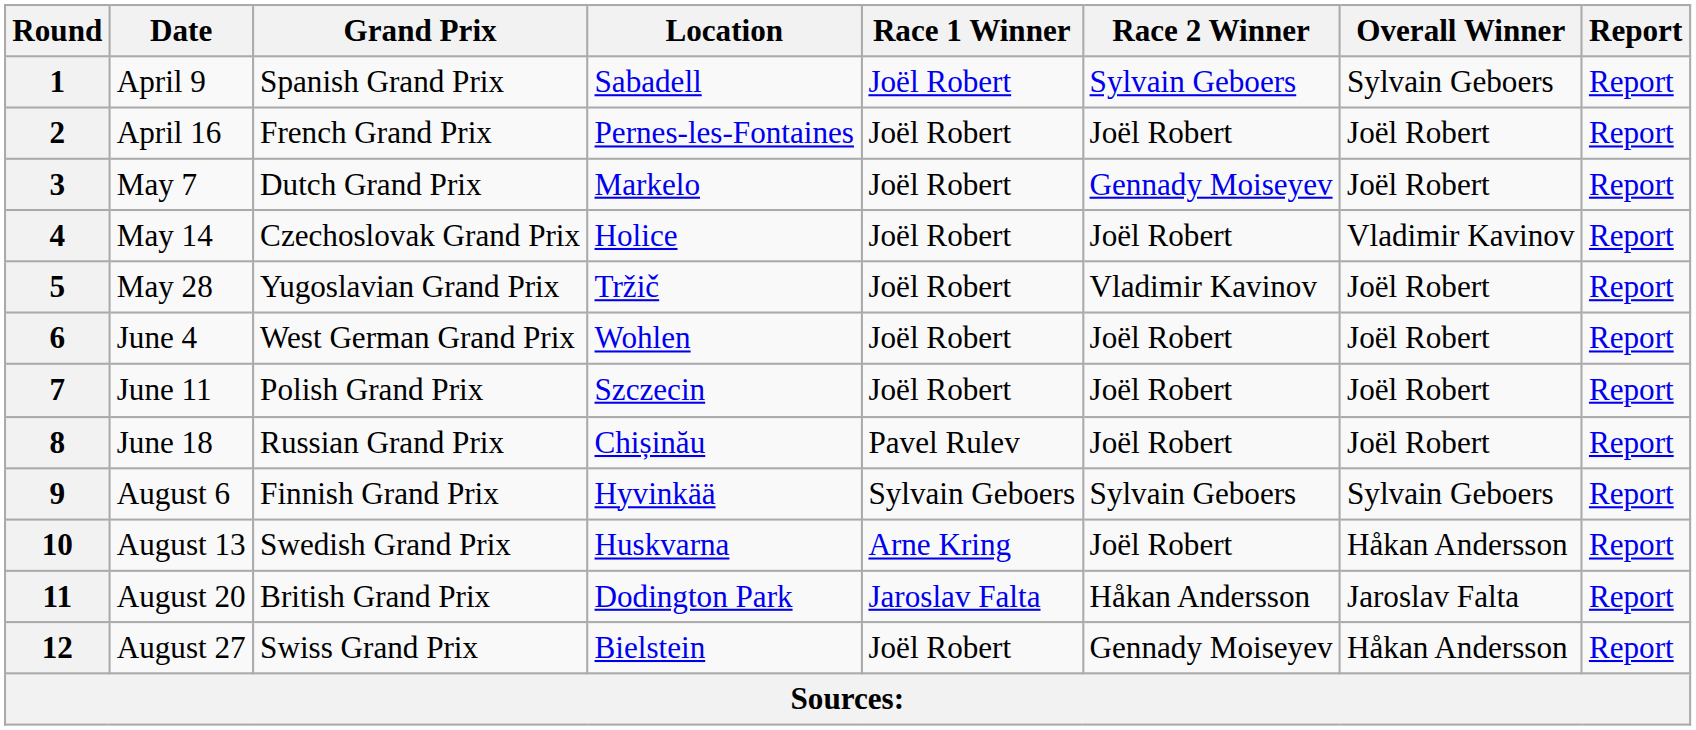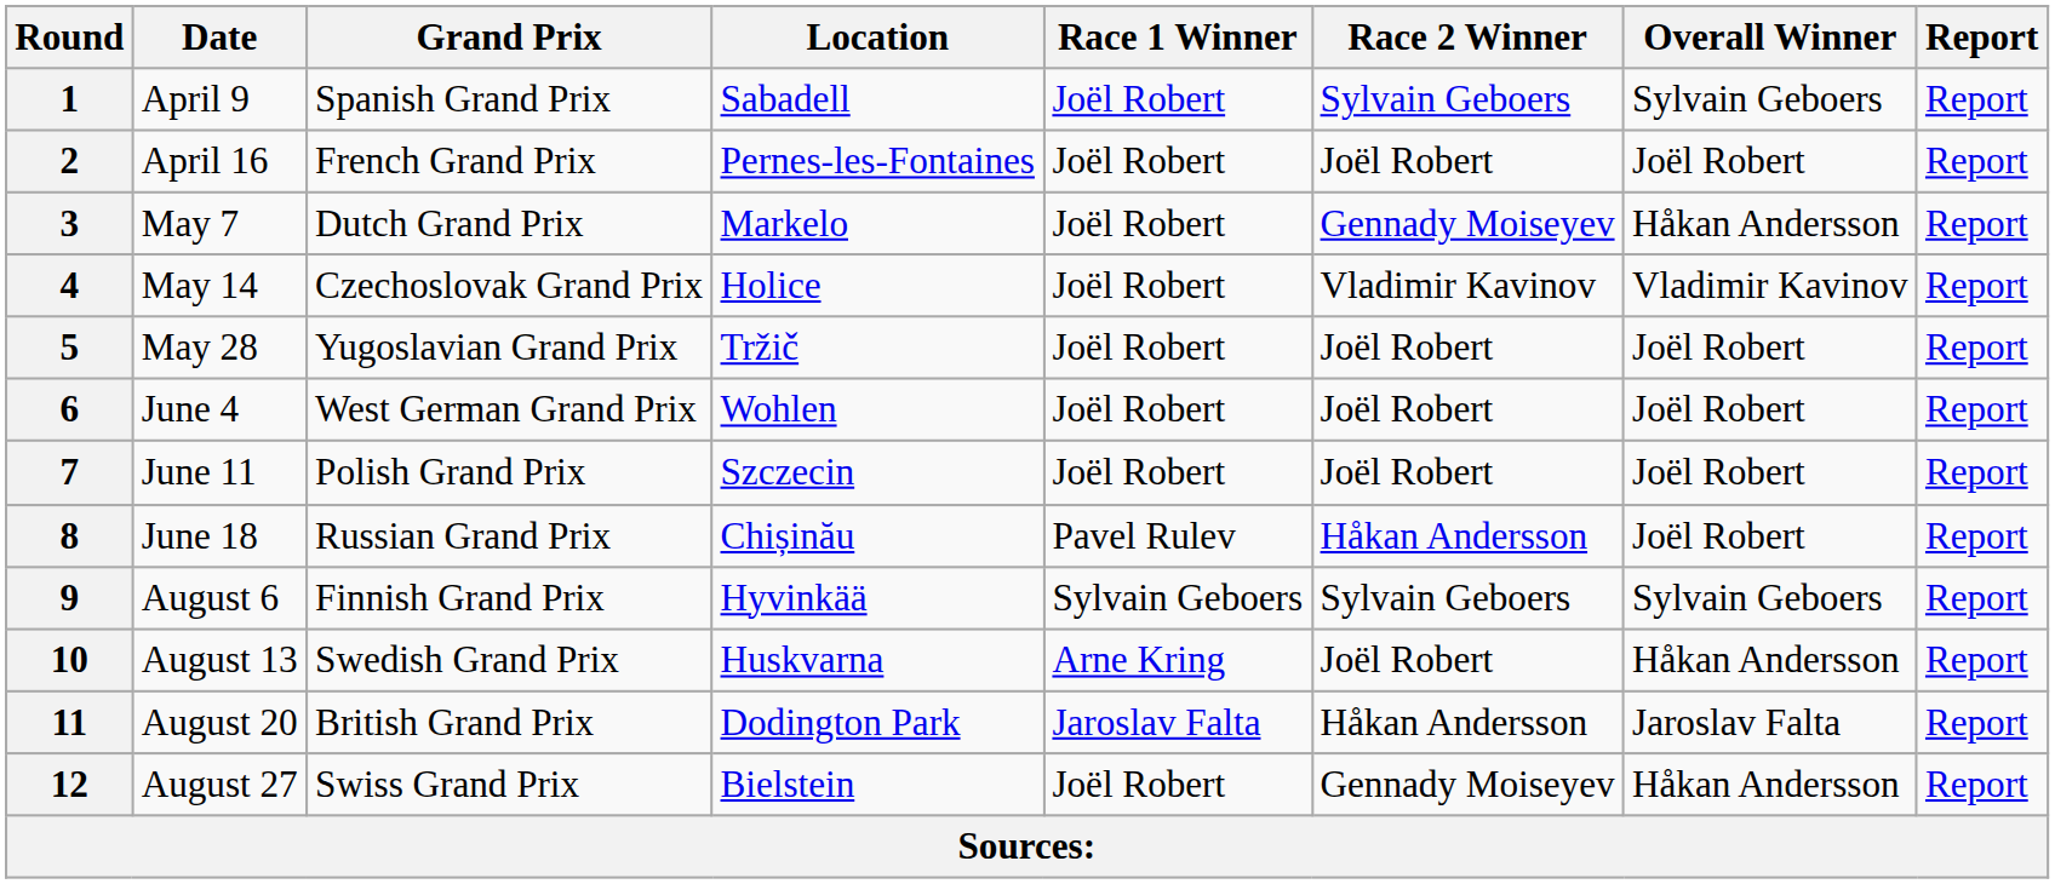3 | Overall Winner: Joël Robert -> Håkan Andersson
4 | Race 2 Winner: Joël Robert -> Vladimir Kavinov
5 | Race 2 Winner: Vladimir Kavinov -> Joël Robert
8 | Race 2 Winner: Joël Robert -> Håkan Andersson
